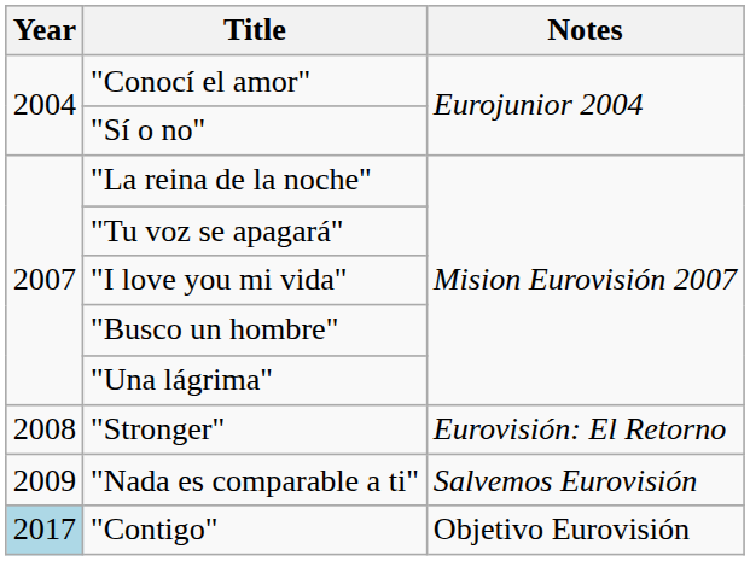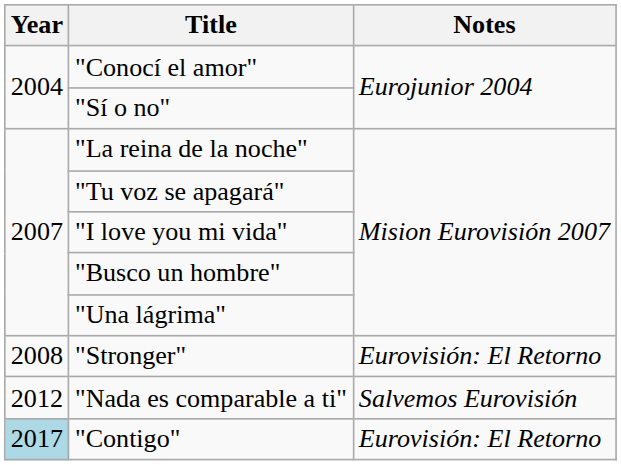"Nada es comparable a ti" | Year: 2009 -> 2012
"Contigo" | Notes: Objetivo Eurovisión -> Eurovisión: El Retorno
